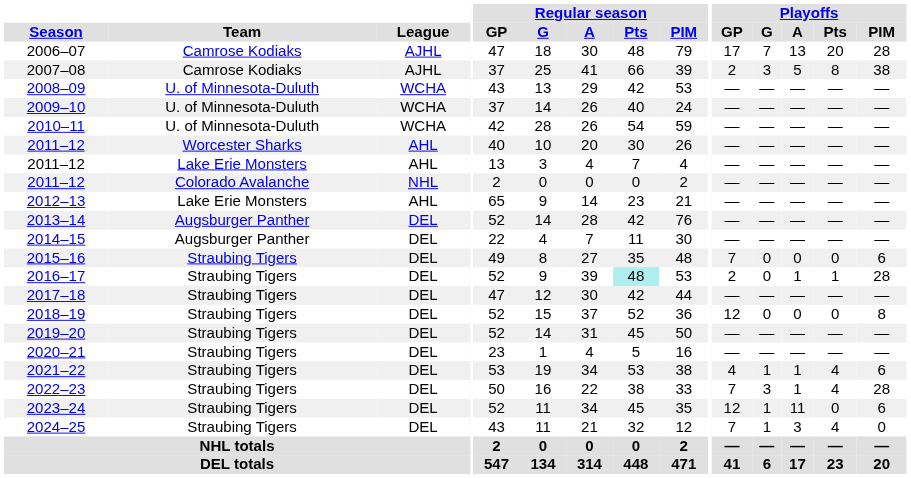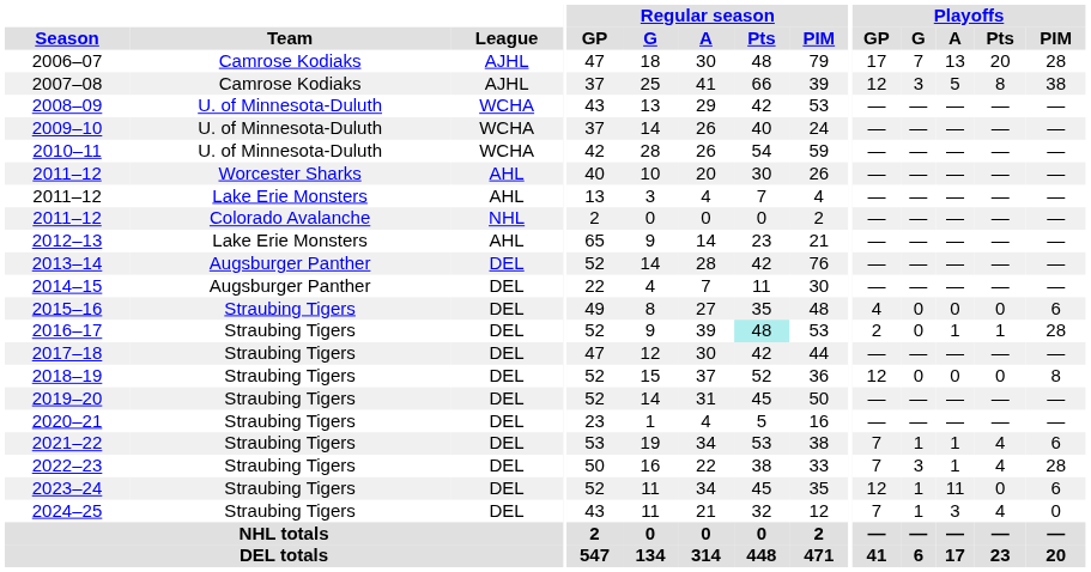2007–08 | Playoffs / GP: 2 -> 12
2015–16 | Playoffs / GP: 7 -> 4
2021–22 | Playoffs / GP: 4 -> 7
